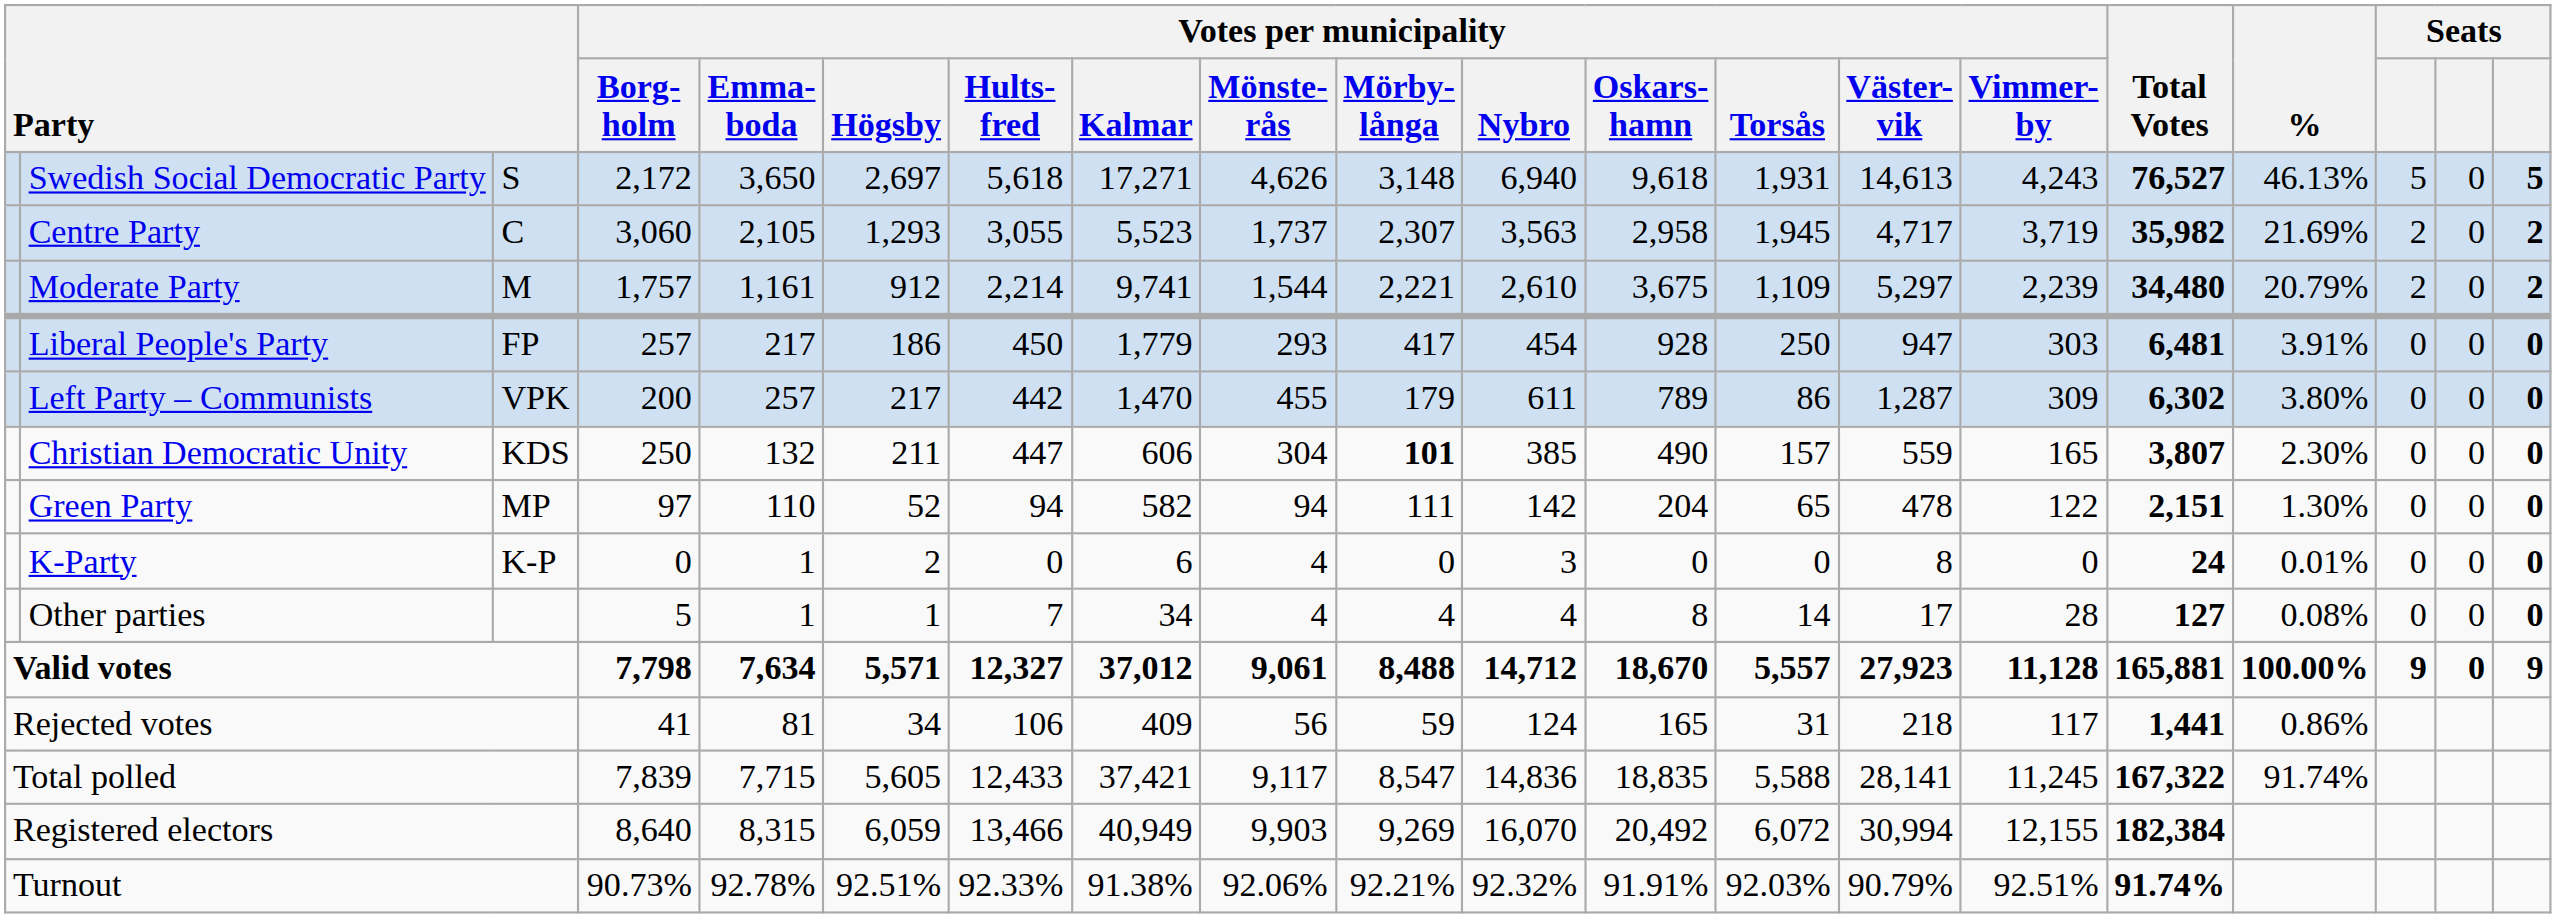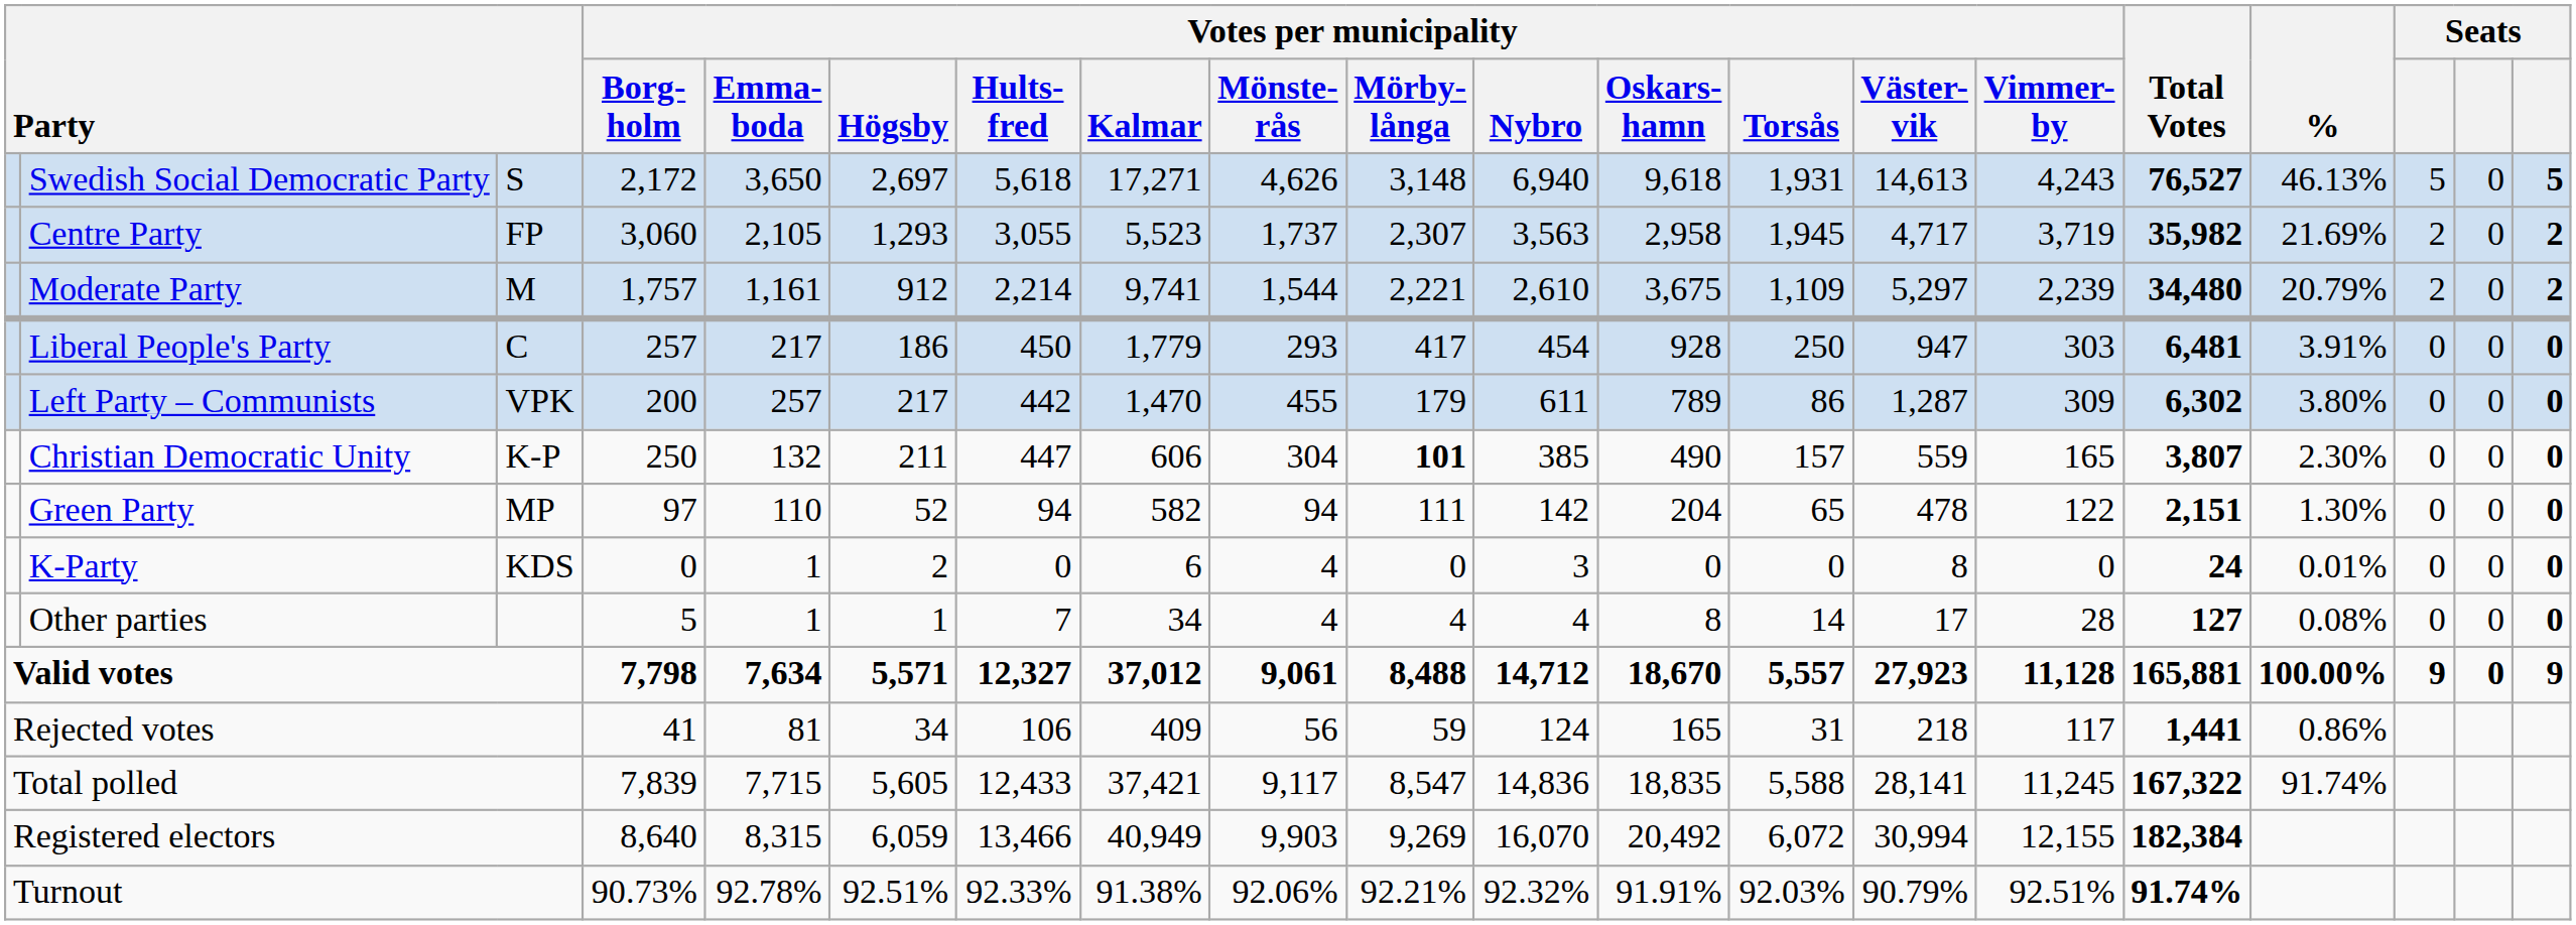Centre Party | column 3: C -> FP
Liberal People's Party | column 3: FP -> C
Christian Democratic Unity | column 3: KDS -> K-P
K-Party | column 3: K-P -> KDS
